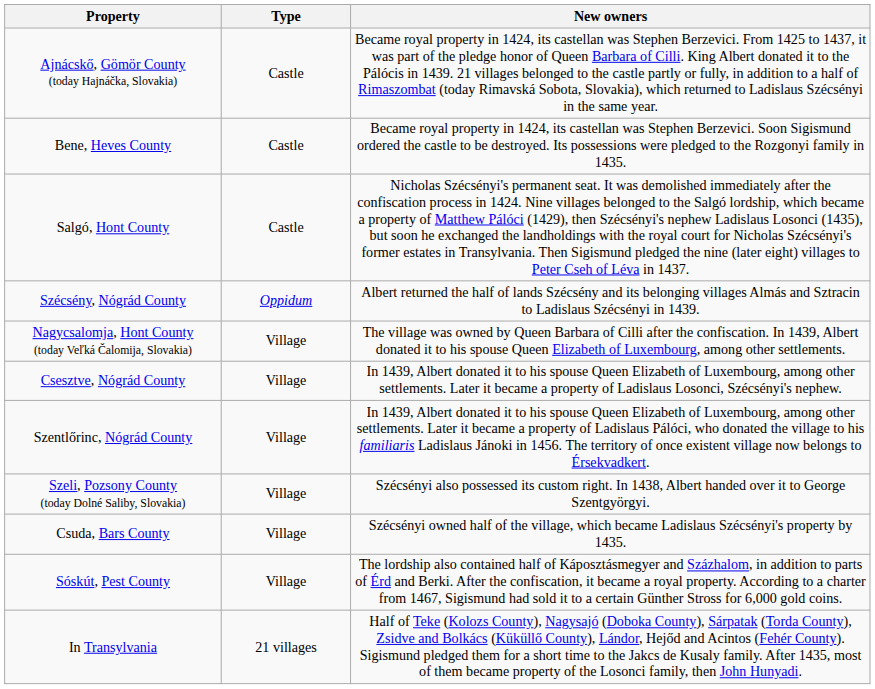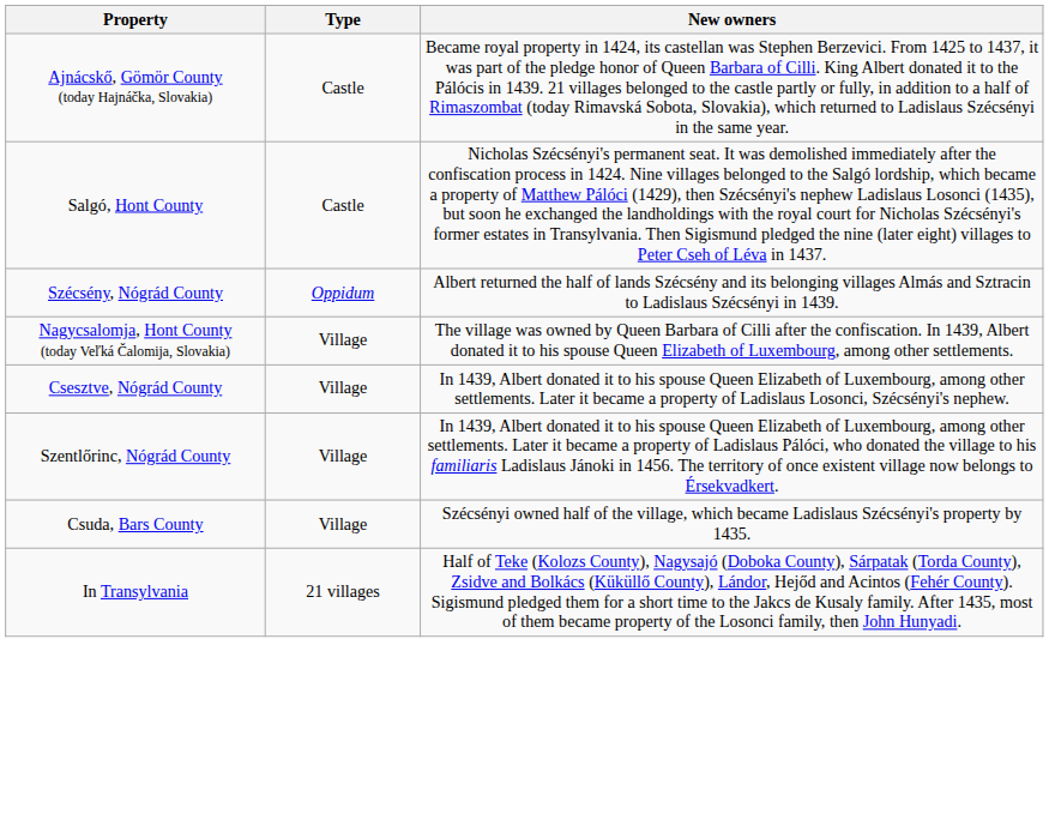- row: Bene, Heves County | Castle | Became royal property in 1424, its castellan was Stephen Berzevici. Soon Sigismund ordered the castle to be destroyed. Its possessions were pledged to the Rozgonyi family in 1435.
- row: Szeli, Pozsony County (today Dolné Saliby, Slovakia) | Village | Szécsényi also possessed its custom right. In 1438, Albert handed over it to George Szentgyörgyi.
- row: Sóskút, Pest County | Village | The lordship also contained half of Káposztásmegyer and Százhalom, in addition to parts of Érd and Berki. After the confiscation, it became a royal property. According to a charter from 1467, Sigismund had sold it to a certain Günther Stross for 6,000 gold coins.
